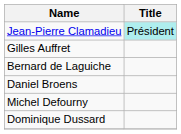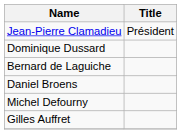Jean-Pierre Clamadieu | Title: paleturquoise background -> no background
rows swapped: Gilles Auffret <-> Dominique Dussard
